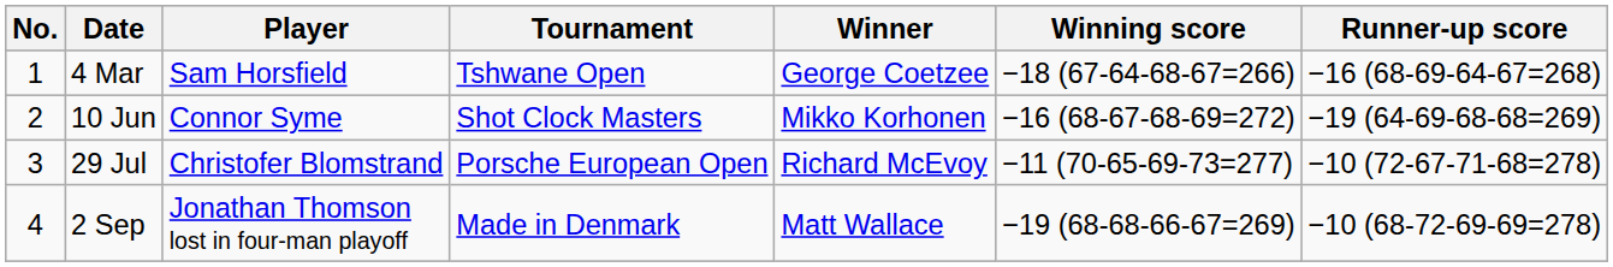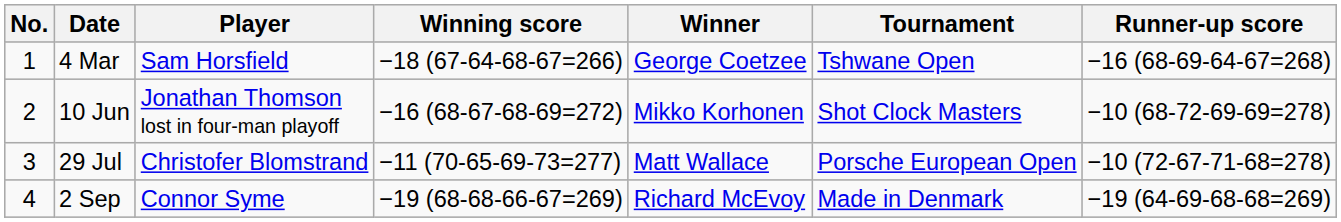columns swapped: Tournament <-> Winning score
10 Jun | Player: Connor Syme -> Jonathan Thomson lost in four-man playoff
10 Jun | Runner-up score: −19 (64-69-68-68=269) -> −10 (68-72-69-69=278)
29 Jul | Winner: Richard McEvoy -> Matt Wallace
2 Sep | Player: Jonathan Thomson lost in four-man playoff -> Connor Syme
2 Sep | Winner: Matt Wallace -> Richard McEvoy
2 Sep | Runner-up score: −10 (68-72-69-69=278) -> −19 (64-69-68-68=269)
